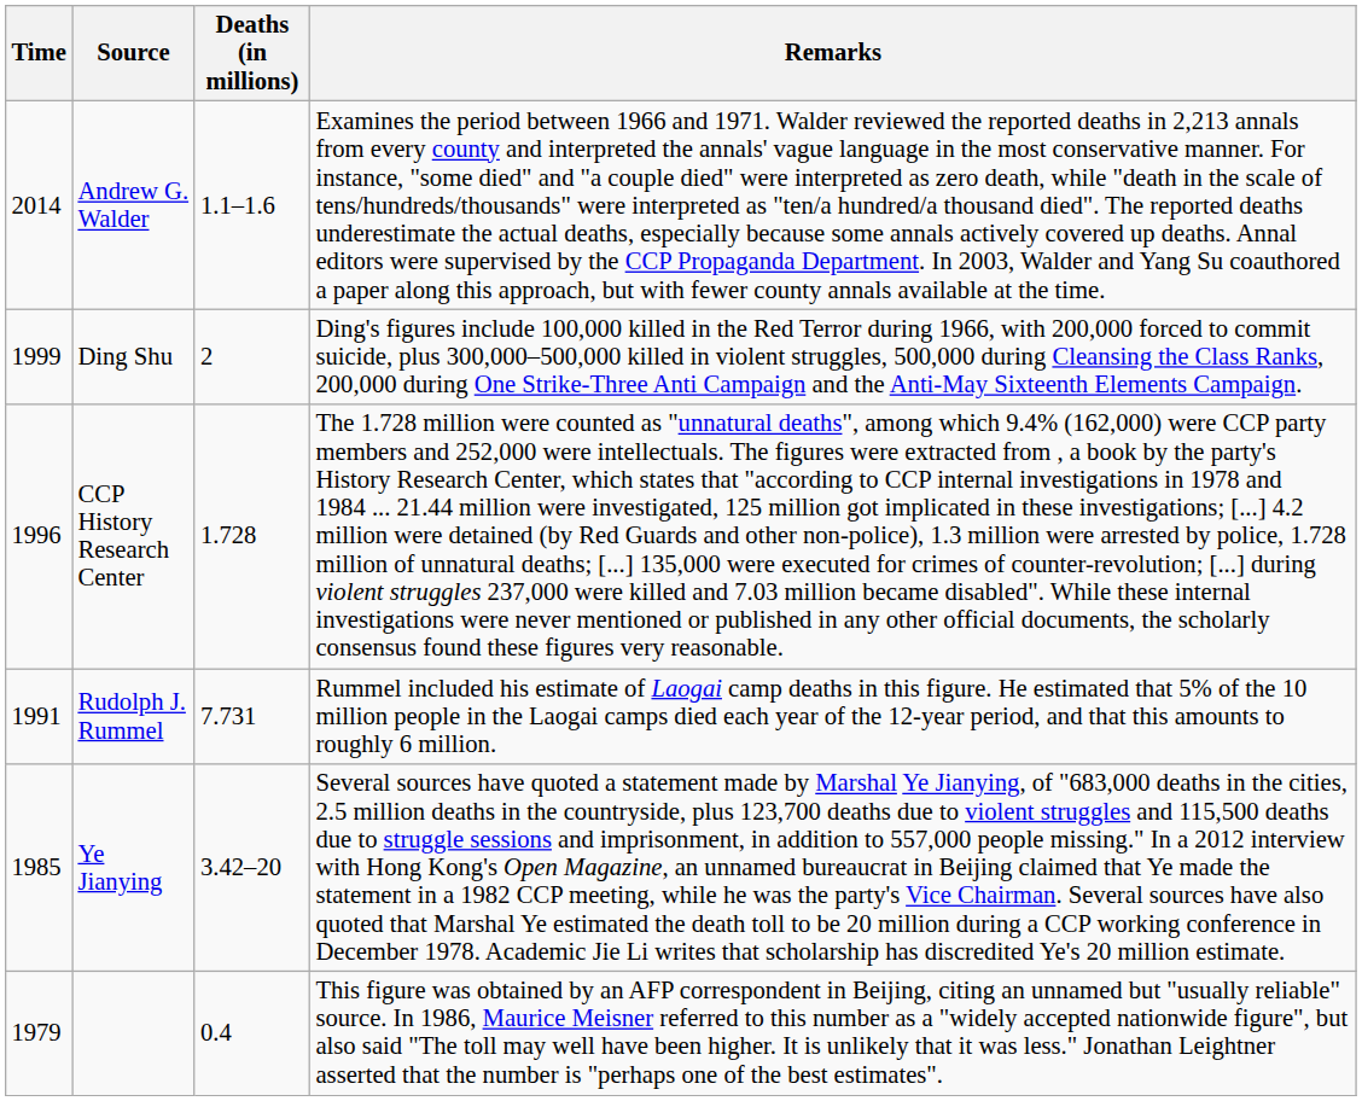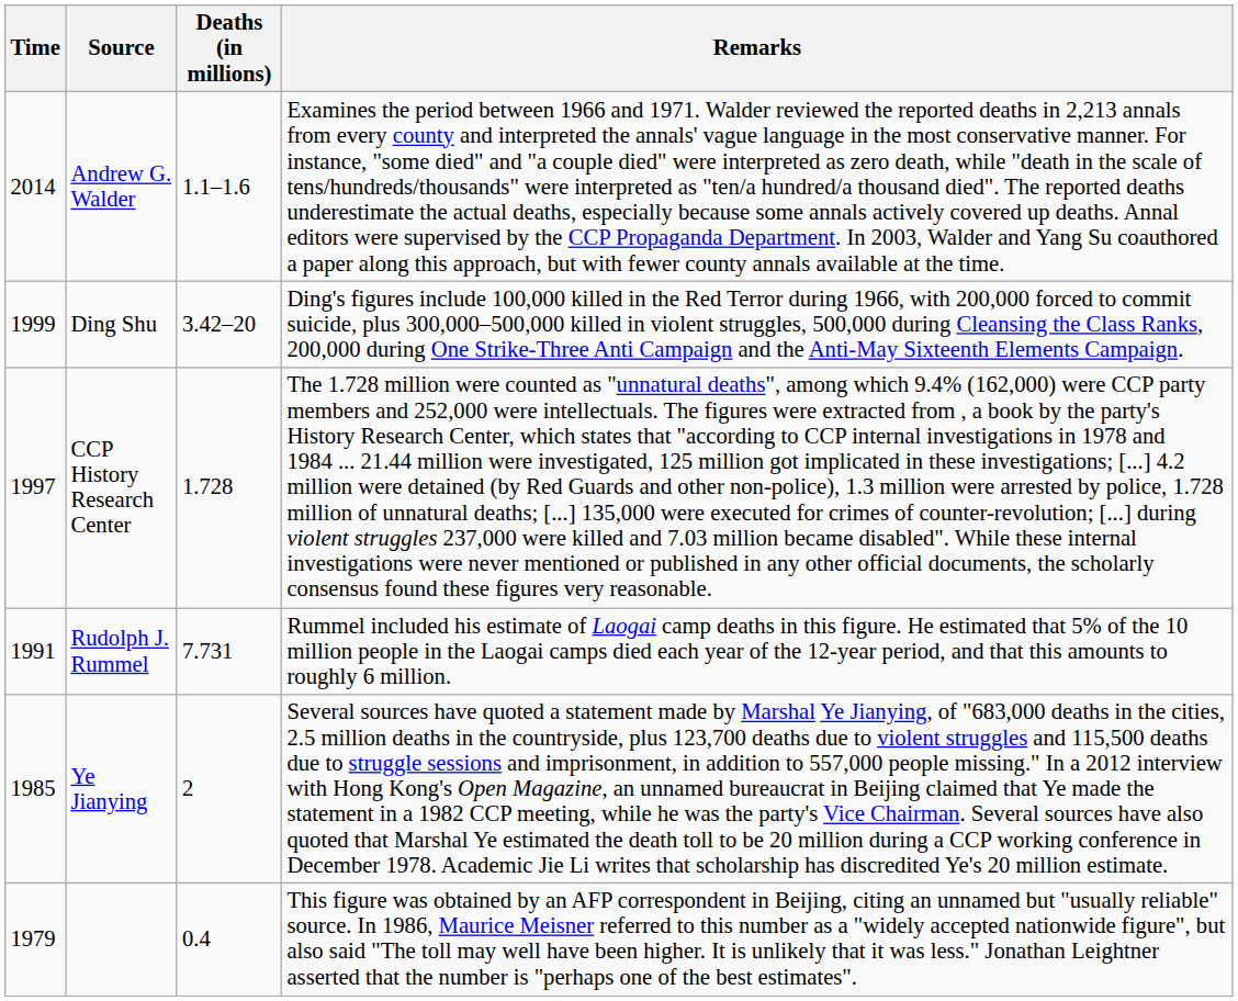Ding Shu | Deaths (in millions): 2 -> 3.42–20
CCP History Research Center | Time: 1996 -> 1997
Ye Jianying | Deaths (in millions): 3.42–20 -> 2
